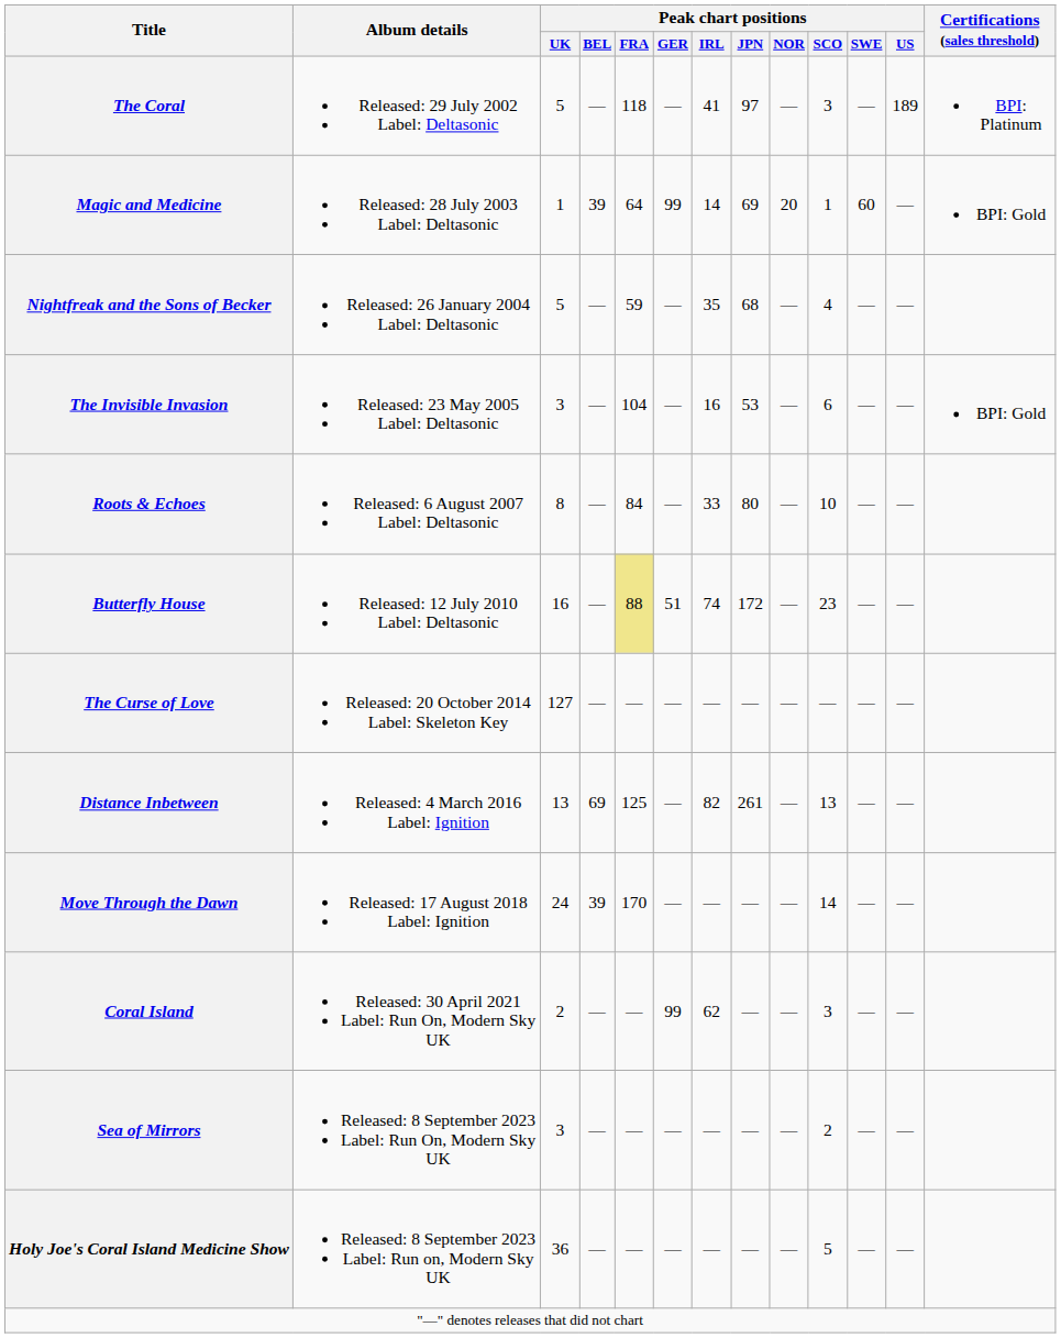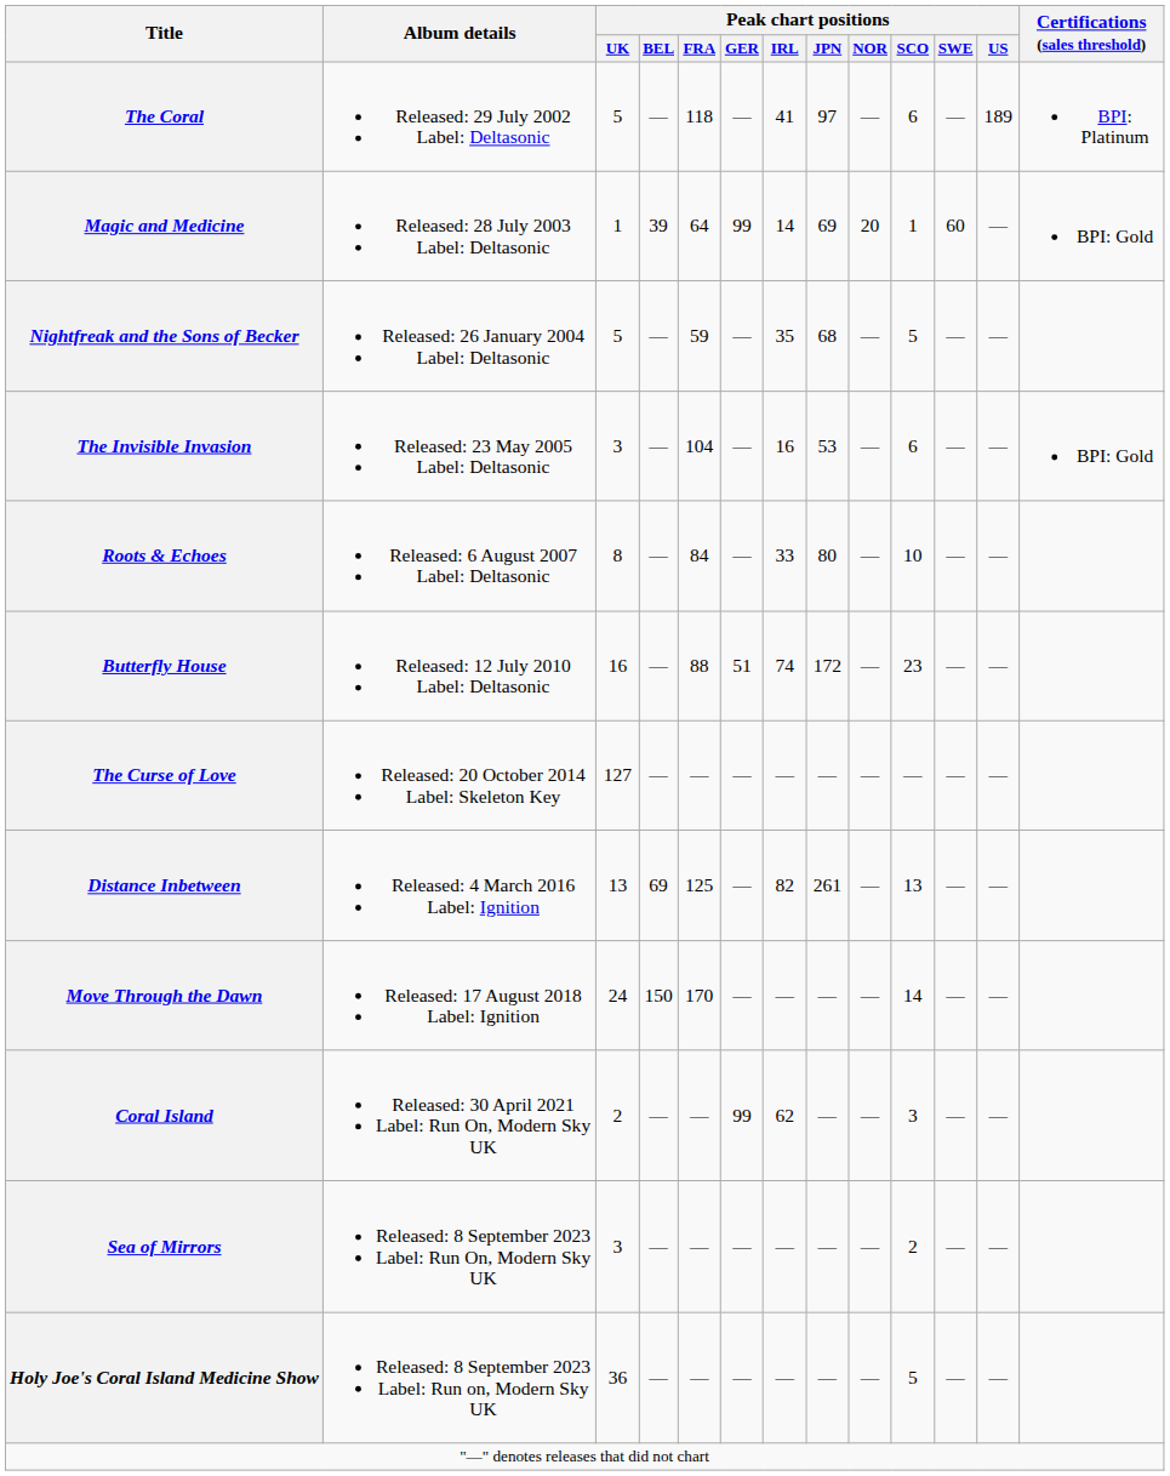The Coral | Peak chart positions / SCO: 3 -> 6
Nightfreak and the Sons of Becker | Peak chart positions / SCO: 4 -> 5
Butterfly House | Peak chart positions / FRA: khaki background -> no background
Move Through the Dawn | Peak chart positions / BEL: 39 -> 150
